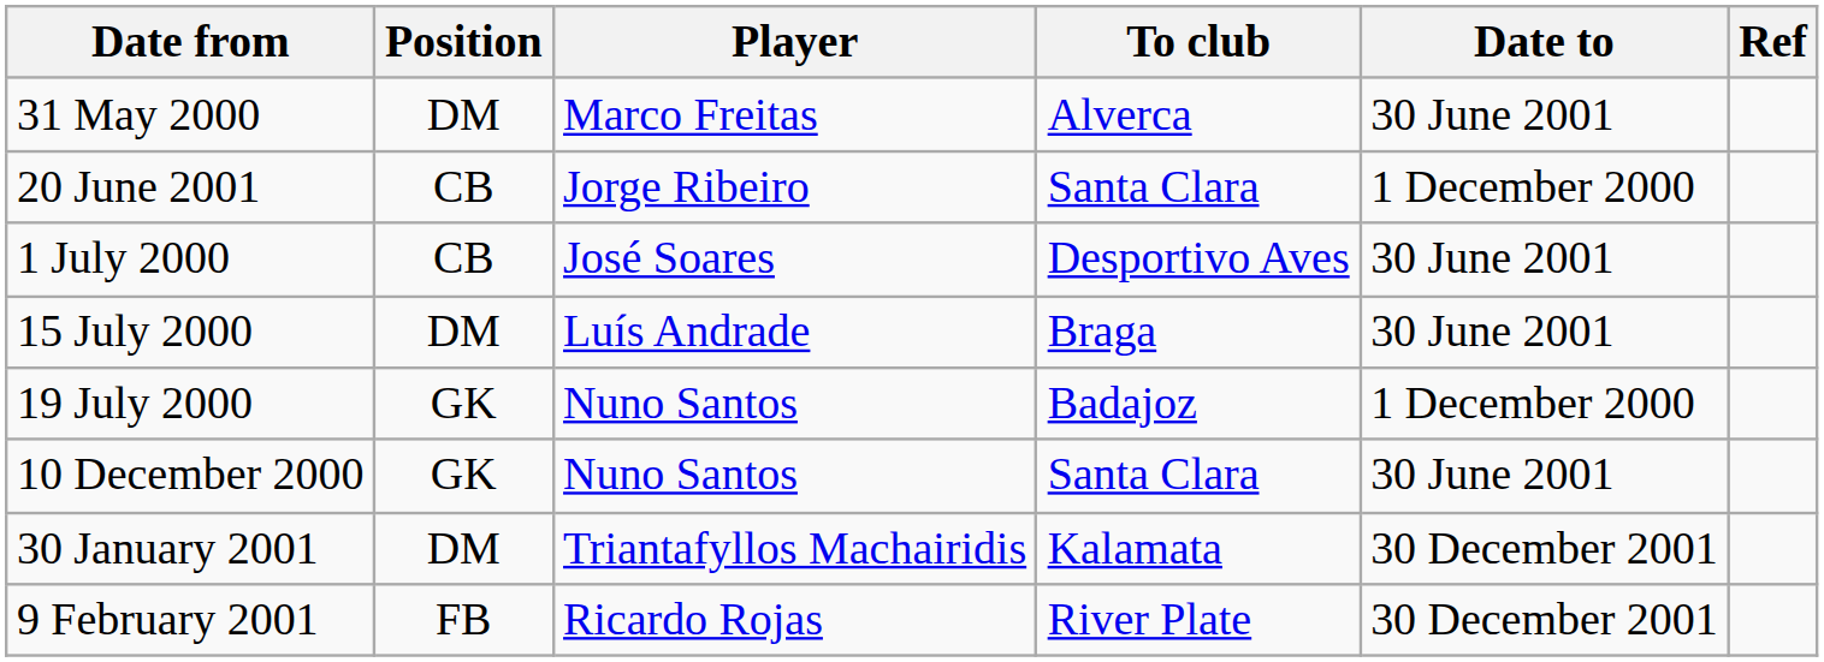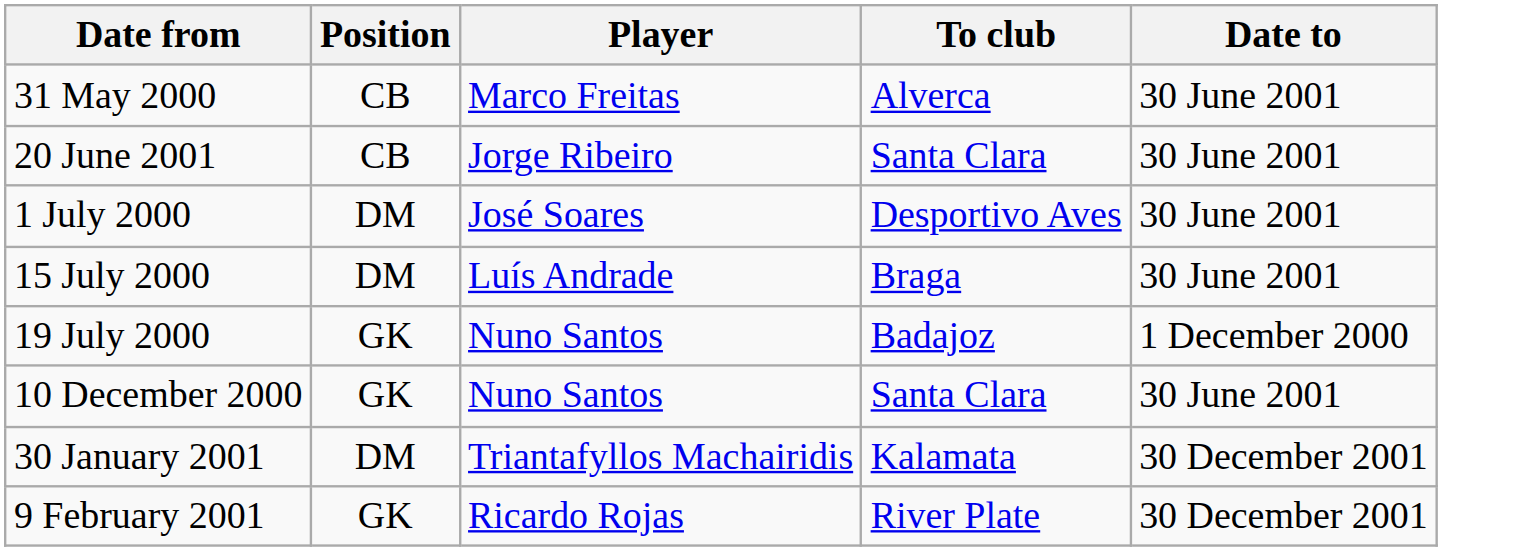- column: Ref
31 May 2000 | Position: DM -> CB
20 June 2001 | Date to: 1 December 2000 -> 30 June 2001
1 July 2000 | Position: CB -> DM
9 February 2001 | Position: FB -> GK
